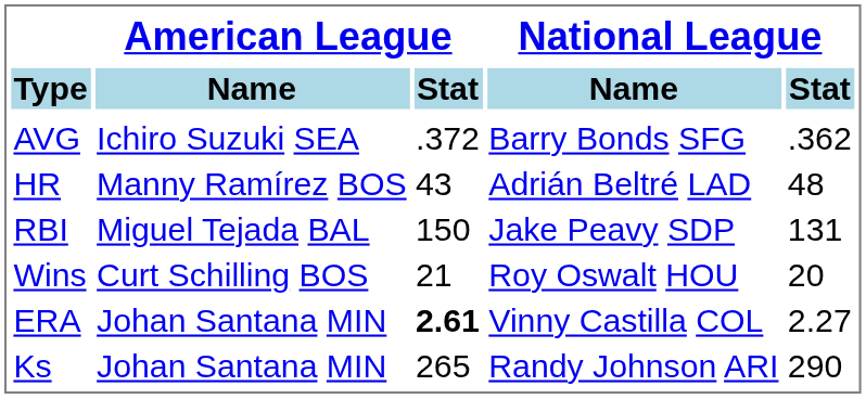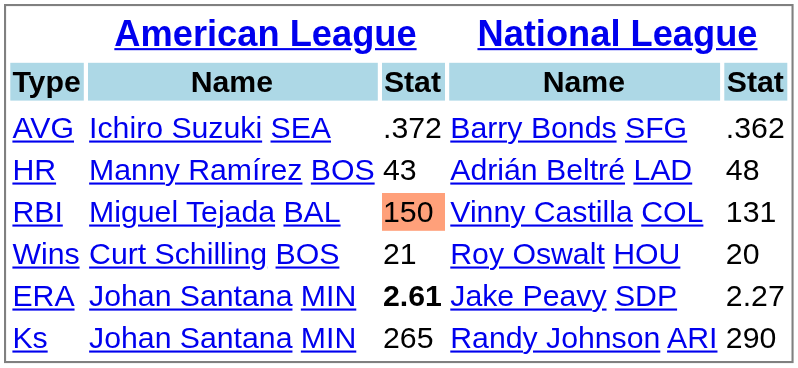RBI | American League / Stat: no background -> lightsalmon background
RBI | National League / Name: Jake Peavy SDP -> Vinny Castilla COL
ERA | National League / Name: Vinny Castilla COL -> Jake Peavy SDP
